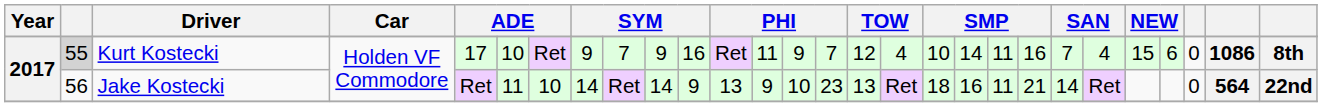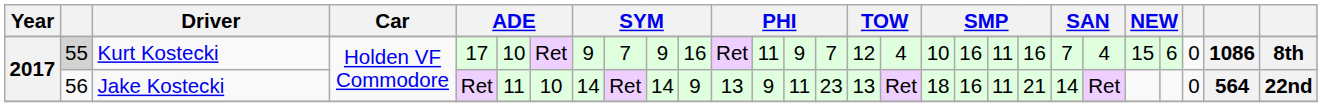Kurt Kostecki | column 19: 14 -> 16
Jake Kostecki | column 14: 10 -> 11
